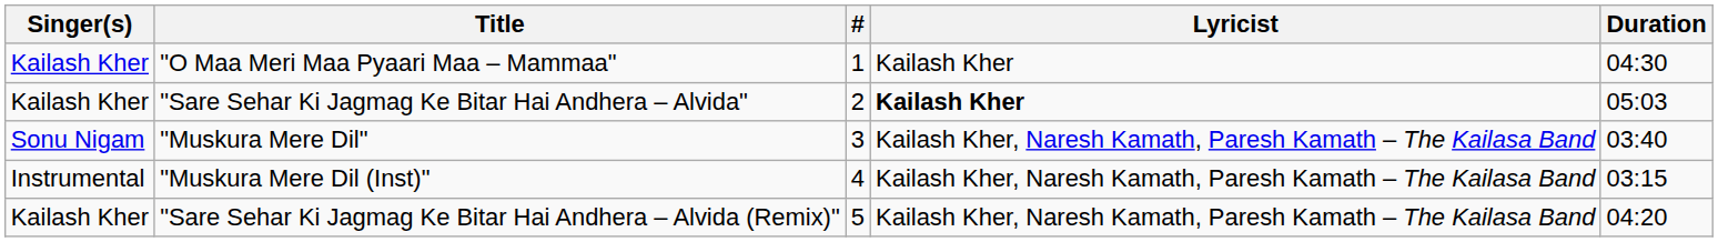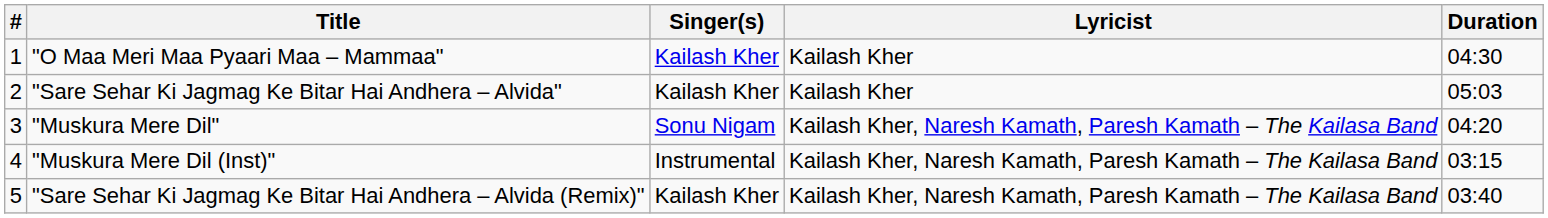columns swapped: # <-> Singer(s)
"Sare Sehar Ki Jagmag Ke Bitar Hai Andhera – Alvida" | Lyricist: bold -> normal
"Muskura Mere Dil" | Duration: 03:40 -> 04:20
"Sare Sehar Ki Jagmag Ke Bitar Hai Andhera – Alvida (Remix)" | Duration: 04:20 -> 03:40
